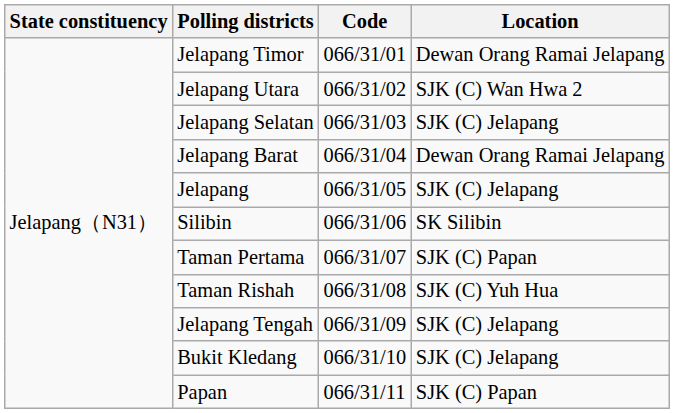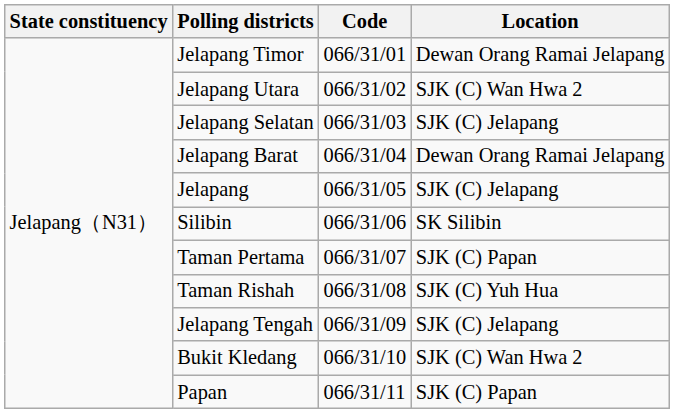Bukit Kledang | Location: SJK (C) Jelapang -> SJK (C) Wan Hwa 2
